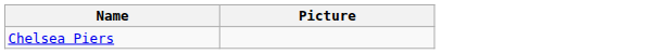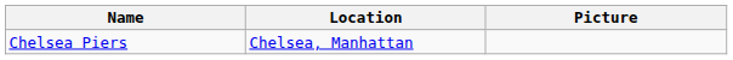+ column: Location | Chelsea, Manhattan
